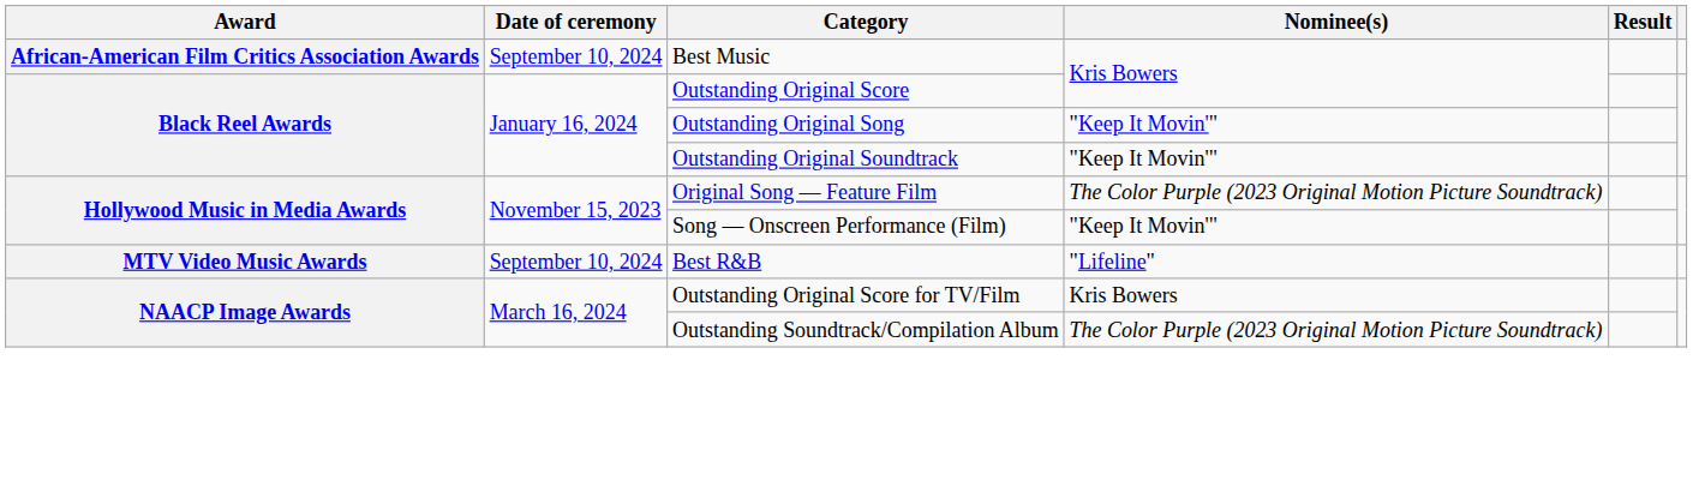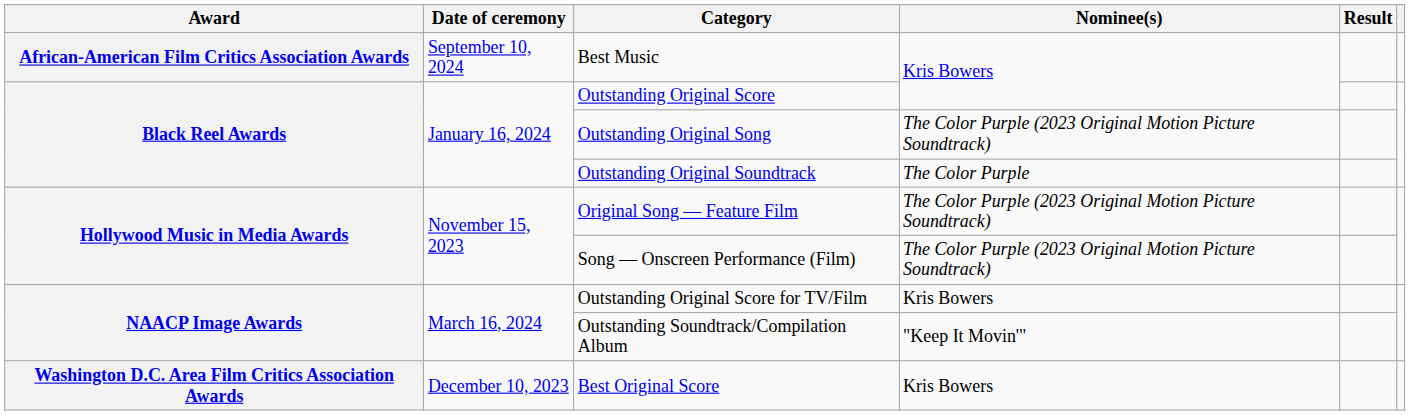Outstanding Original Song | Nominee(s): "Keep It Movin'" -> The Color Purple (2023 Original Motion Picture Soundtrack)
Outstanding Original Soundtrack | Nominee(s): "Keep It Movin'" -> The Color Purple
Song — Onscreen Performance (Film) | Nominee(s): "Keep It Movin'" -> The Color Purple (2023 Original Motion Picture Soundtrack)
- row: MTV Video Music Awards | September 10, 2024 | Best R&B | "Lifeline"
Outstanding Soundtrack/Compilation Album | Nominee(s): The Color Purple (2023 Original Motion Picture Soundtrack) -> "Keep It Movin'"
+ row: Washington D.C. Area Film Critics Association Awards | December 10, 2023 | Best Original Score | Kris Bowers
